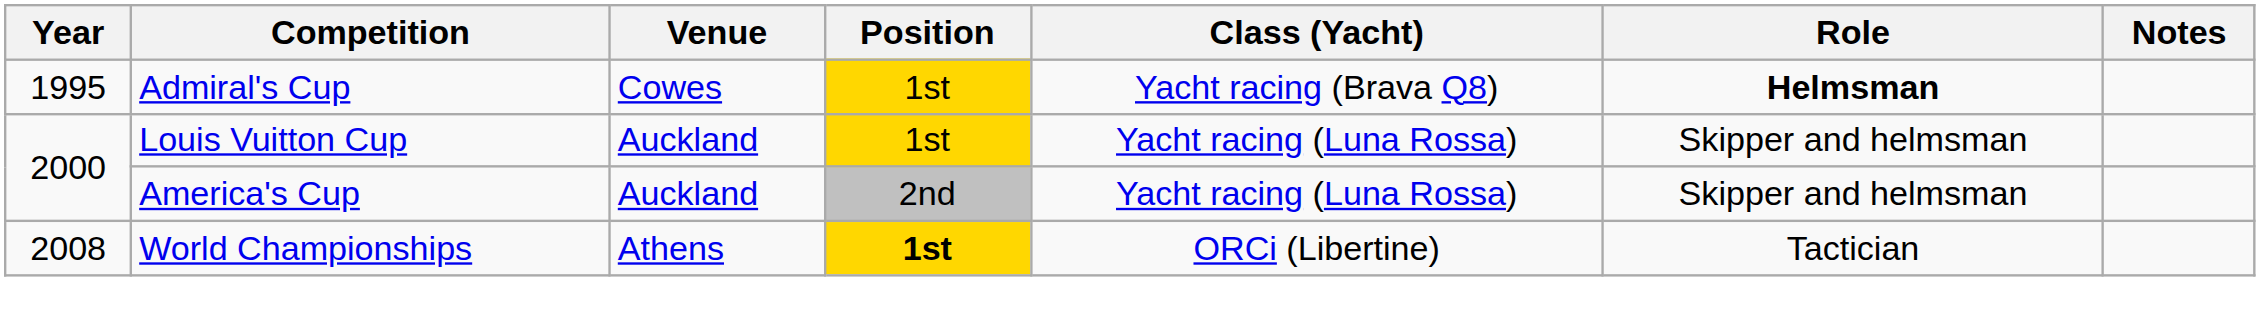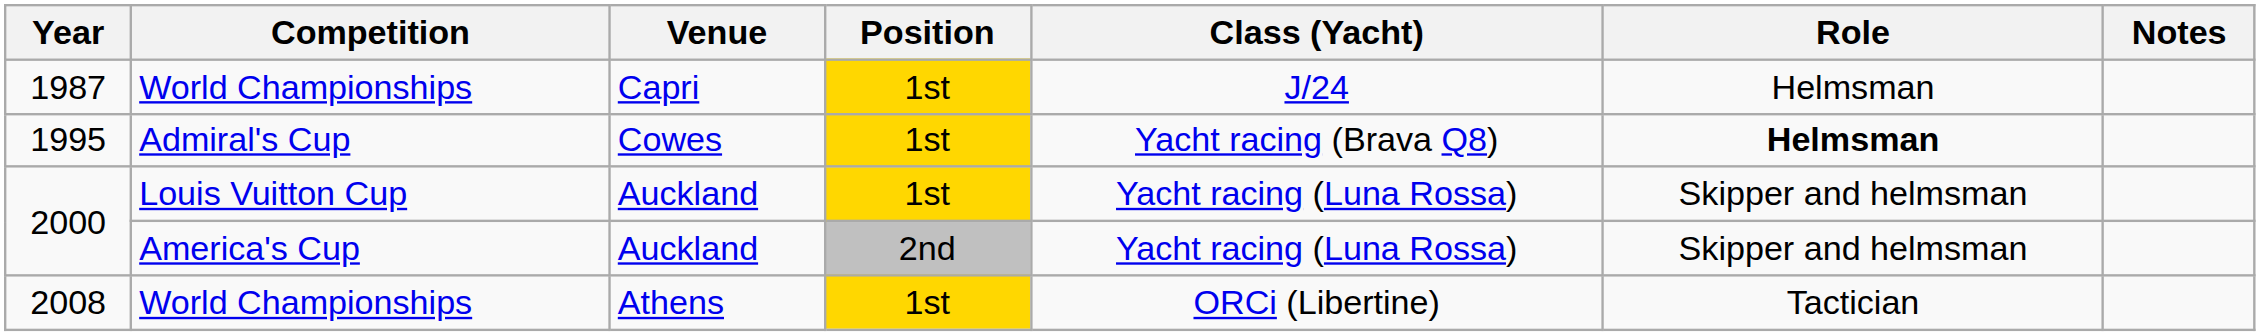+ row: 1987 | World Championships | Capri | 1st | J/24 | Helmsman
2008 | Position: bold -> normal
